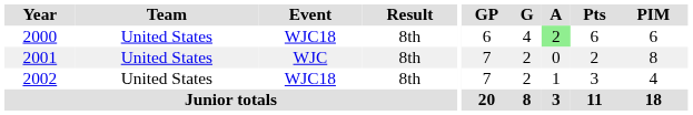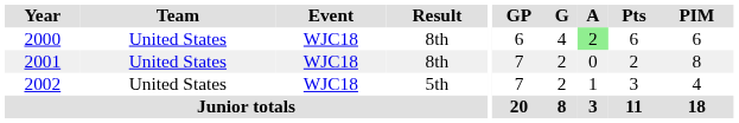2001 | Event: WJC -> WJC18
2002 | Result: 8th -> 5th
